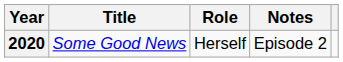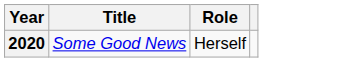- column: Notes | Episode 2
